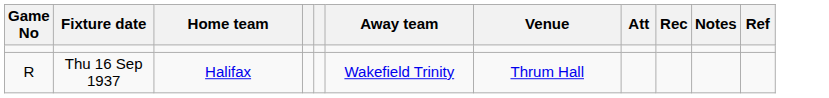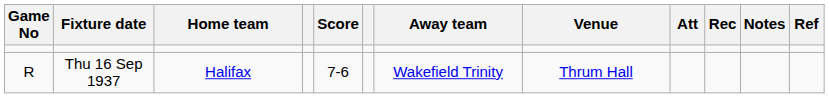+ column: Score | 7-6
